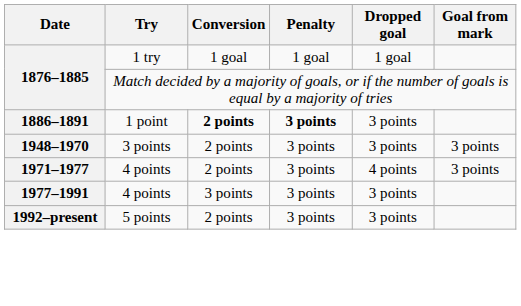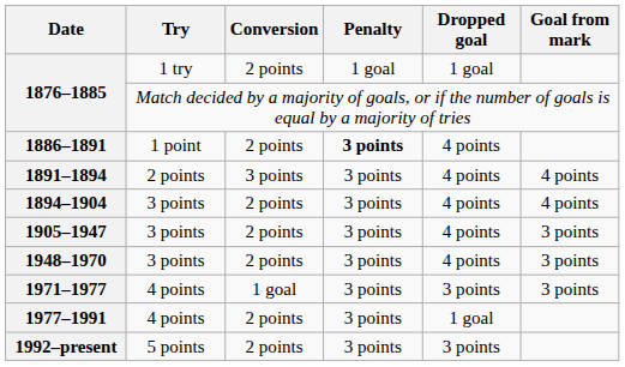1876–1885 / 1 try | Conversion: 1 goal -> 2 points
1886–1891 | Conversion: bold -> normal
1886–1891 | Dropped goal: 3 points -> 4 points
+ row: 1891–1894 | 2 points | 3 points | 3 points | 4 points | 4 points
+ row: 1894–1904 | 3 points | 2 points | 3 points | 4 points | 4 points
+ row: 1905–1947 | 3 points | 2 points | 3 points | 4 points | 3 points
1948–1970 | Dropped goal: 3 points -> 4 points
1971–1977 | Conversion: 2 points -> 1 goal
1971–1977 | Dropped goal: 4 points -> 3 points
1977–1991 | Conversion: 3 points -> 2 points
1977–1991 | Dropped goal: 3 points -> 1 goal
